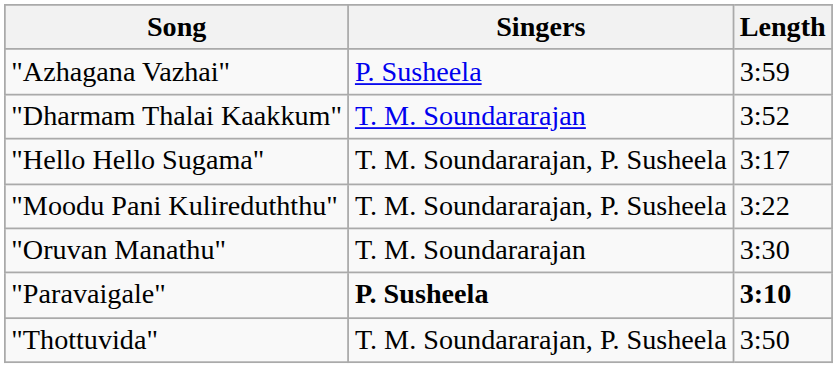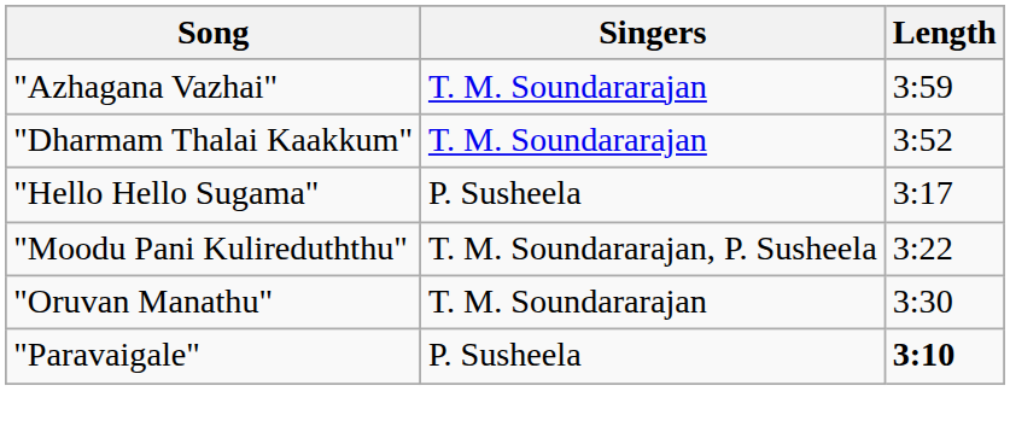"Azhagana Vazhai" | Singers: P. Susheela -> T. M. Soundararajan
"Hello Hello Sugama" | Singers: T. M. Soundararajan, P. Susheela -> P. Susheela
"Paravaigale" | Singers: bold -> normal
- row: "Thottuvida" | T. M. Soundararajan, P. Susheela | 3:50
